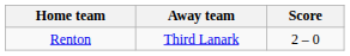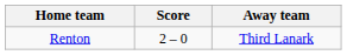columns swapped: Score <-> Away team
